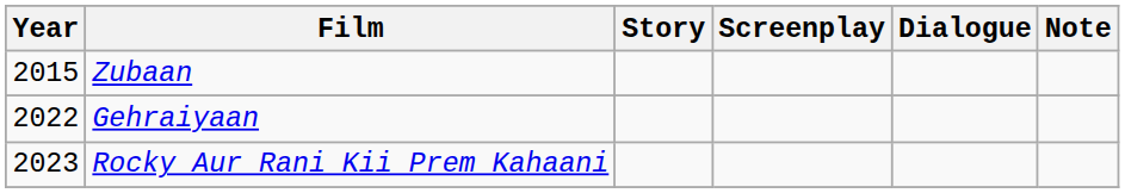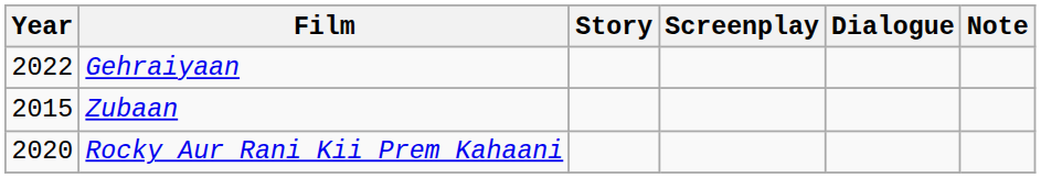rows swapped: Zubaan <-> Gehraiyaan
Rocky Aur Rani Kii Prem Kahaani | Year: 2023 -> 2020
